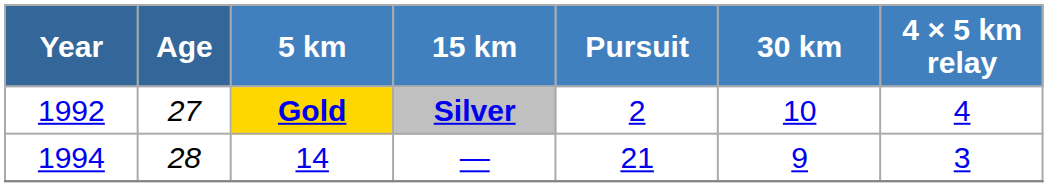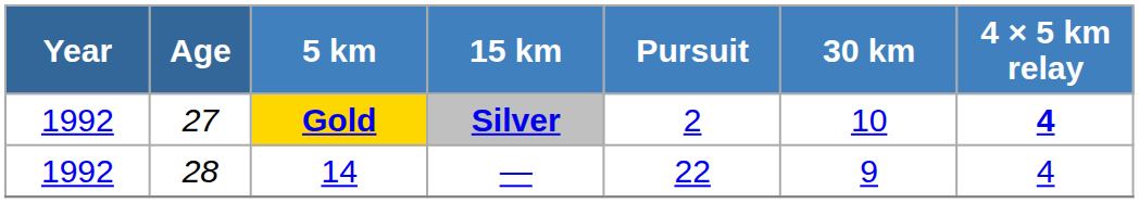Gold | 4 × 5 km relay: normal -> bold
14 | Year: 1994 -> 1992
14 | Pursuit: 21 -> 22
14 | 4 × 5 km relay: 3 -> 4
